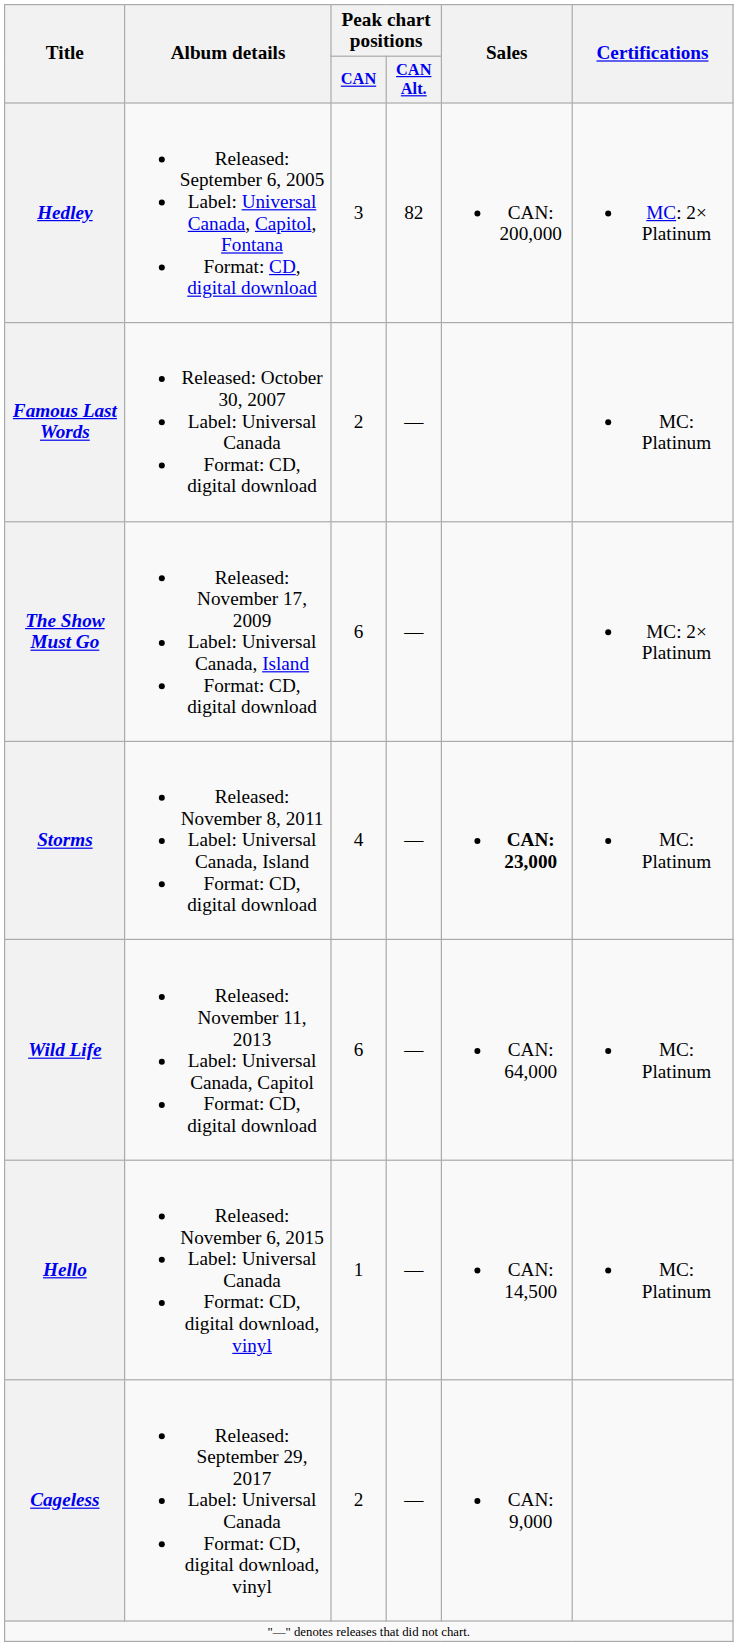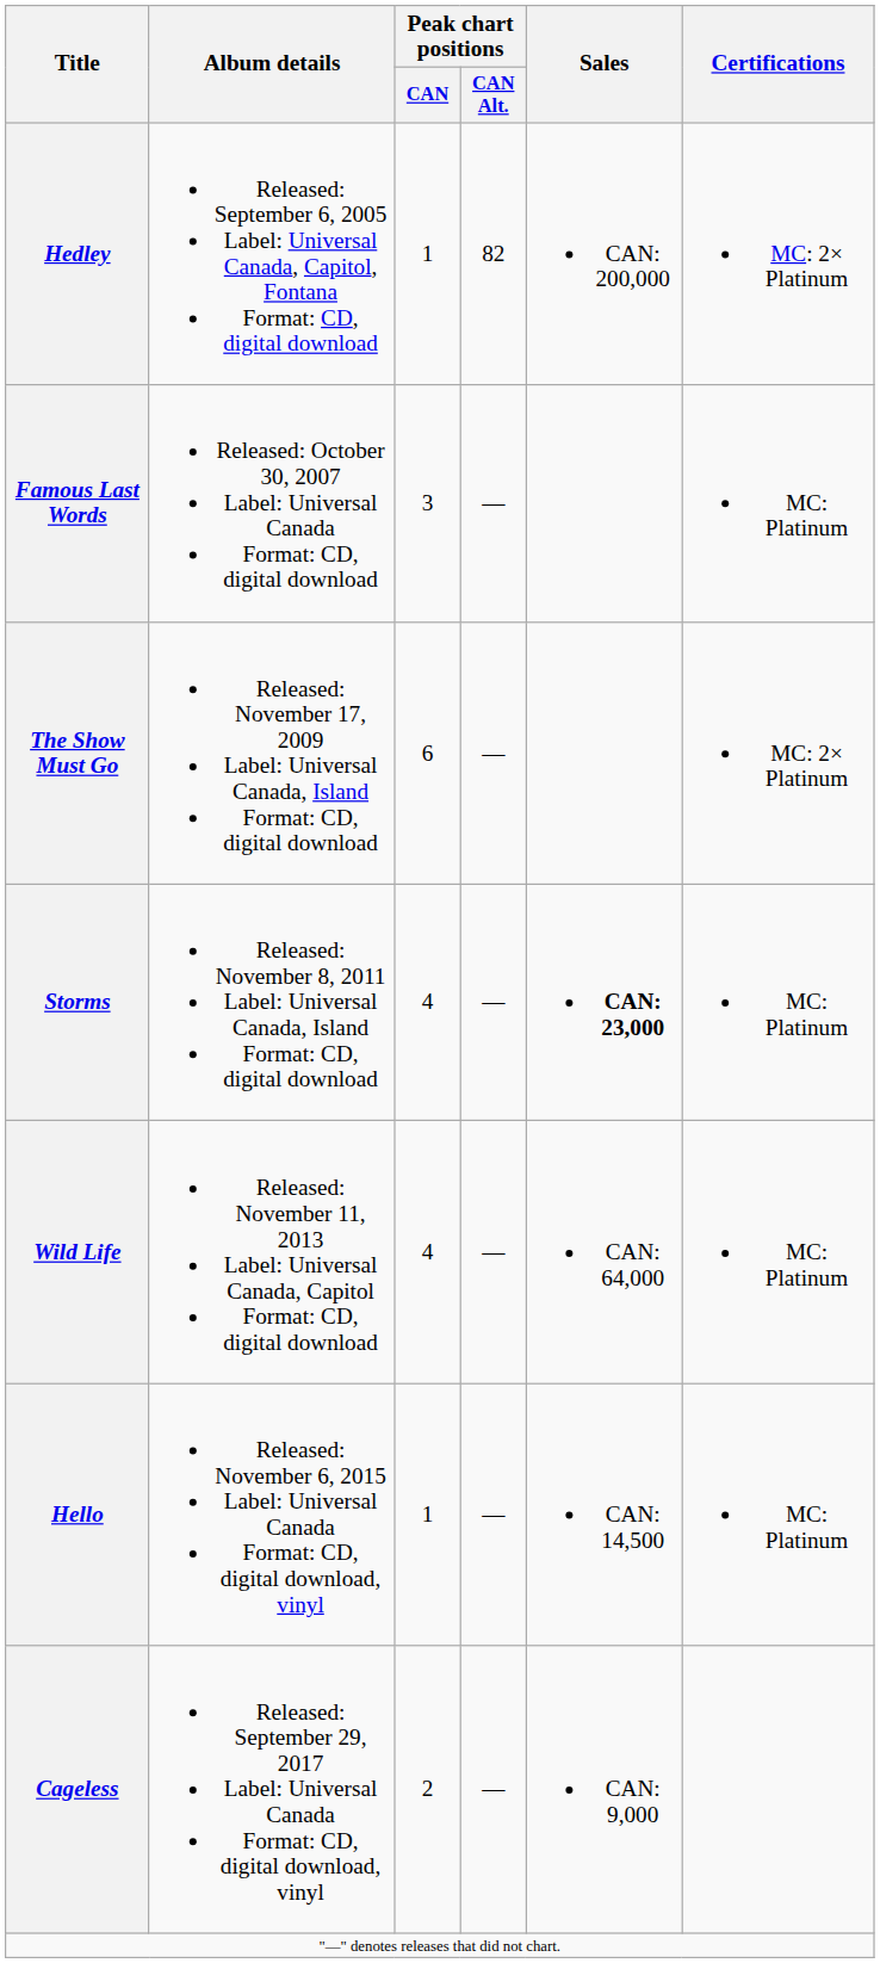Hedley | Peak chart positions / CAN: 3 -> 1
Famous Last Words | Peak chart positions / CAN: 2 -> 3
Wild Life | Peak chart positions / CAN: 6 -> 4
